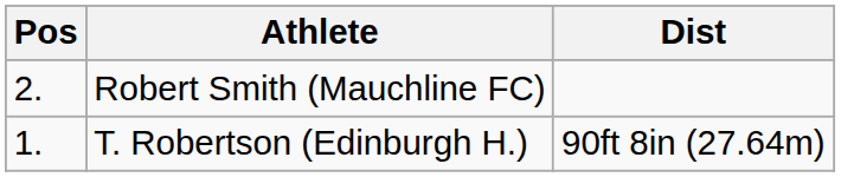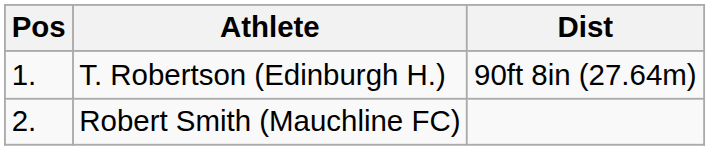rows swapped: T. Robertson (Edinburgh H.) <-> Robert Smith (Mauchline FC)
